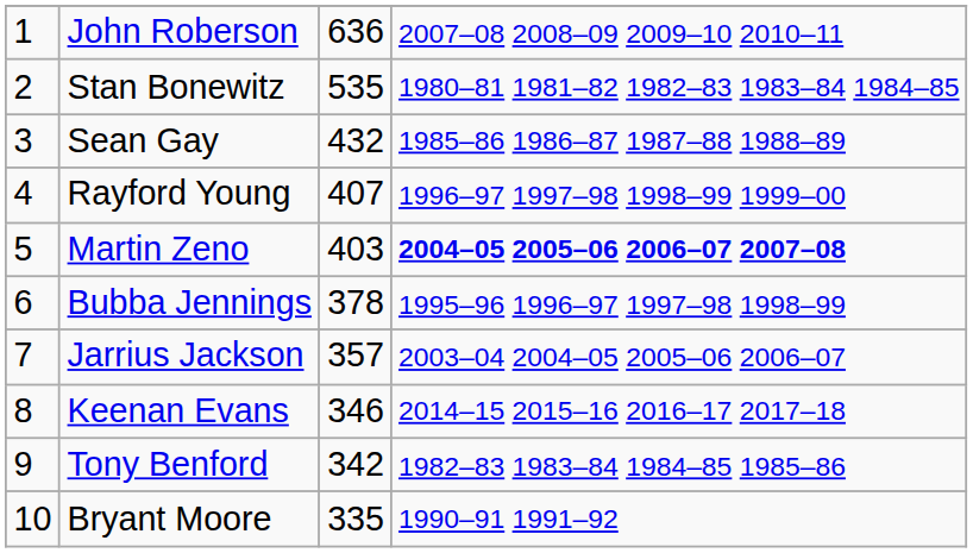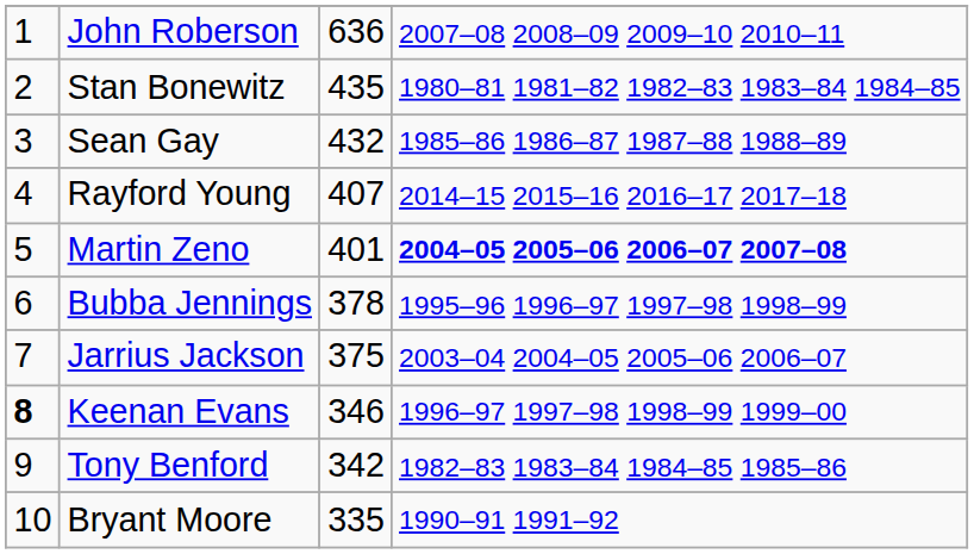Stan Bonewitz | column 3: 535 -> 435
Rayford Young | column 4: 1996–97 1997–98 1998–99 1999–00 -> 2014–15 2015–16 2016–17 2017–18
Martin Zeno | column 3: 403 -> 401
Jarrius Jackson | column 3: 357 -> 375
Keenan Evans | column 1: normal -> bold
Keenan Evans | column 4: 2014–15 2015–16 2016–17 2017–18 -> 1996–97 1997–98 1998–99 1999–00
